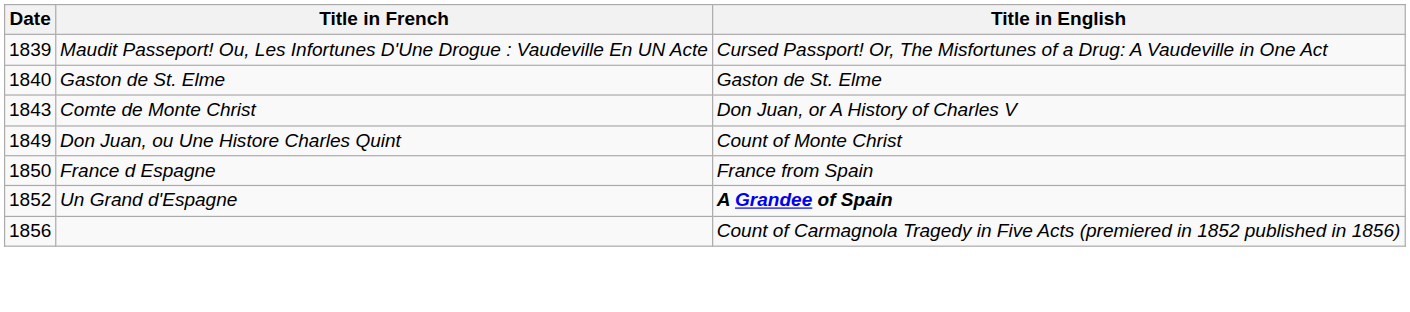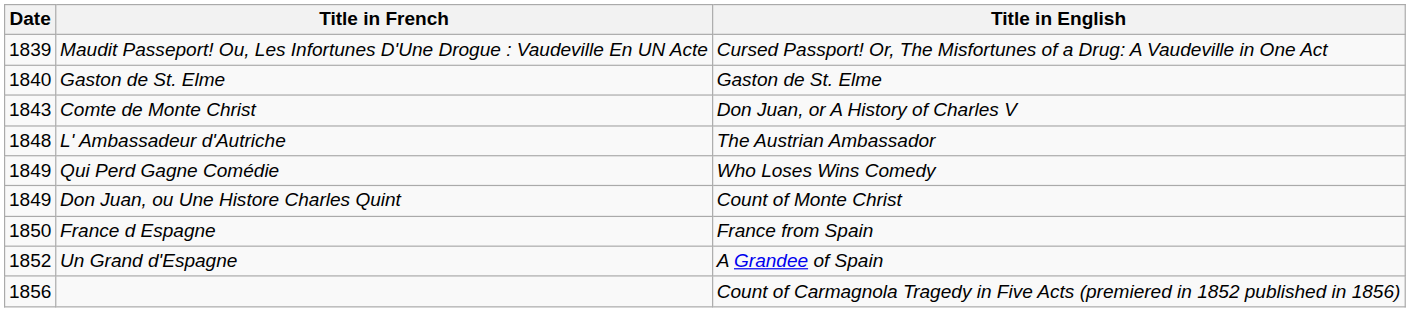+ row: 1848 | L' Ambassadeur d'Autriche | The Austrian Ambassador
+ row: 1849 | Qui Perd Gagne Comédie | Who Loses Wins Comedy
Un Grand d'Espagne | Title in English: bold -> normal
